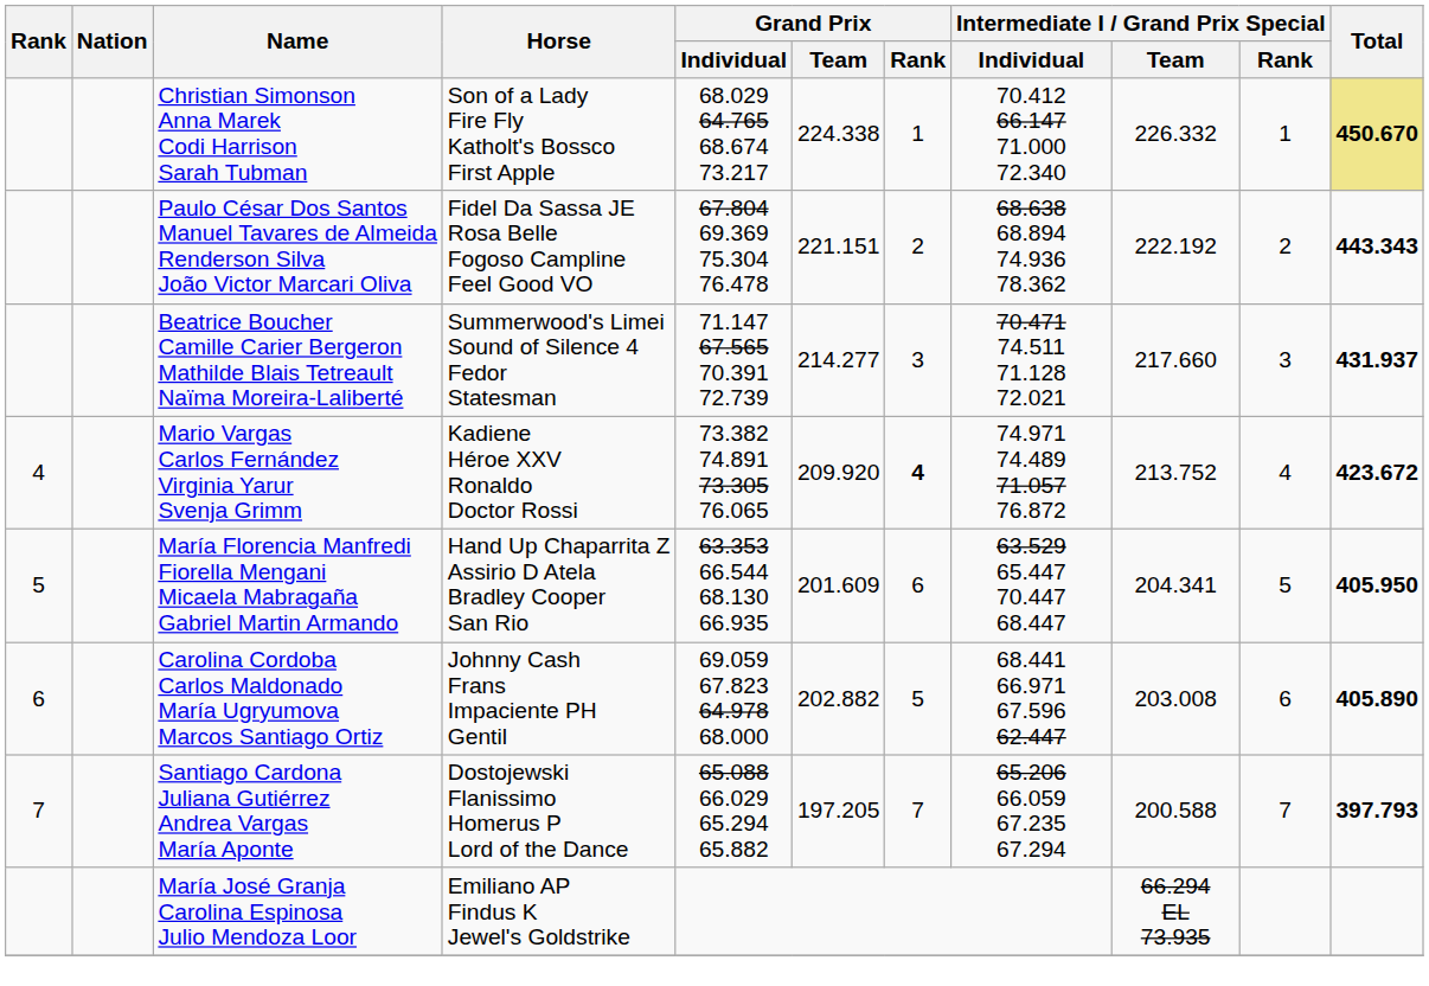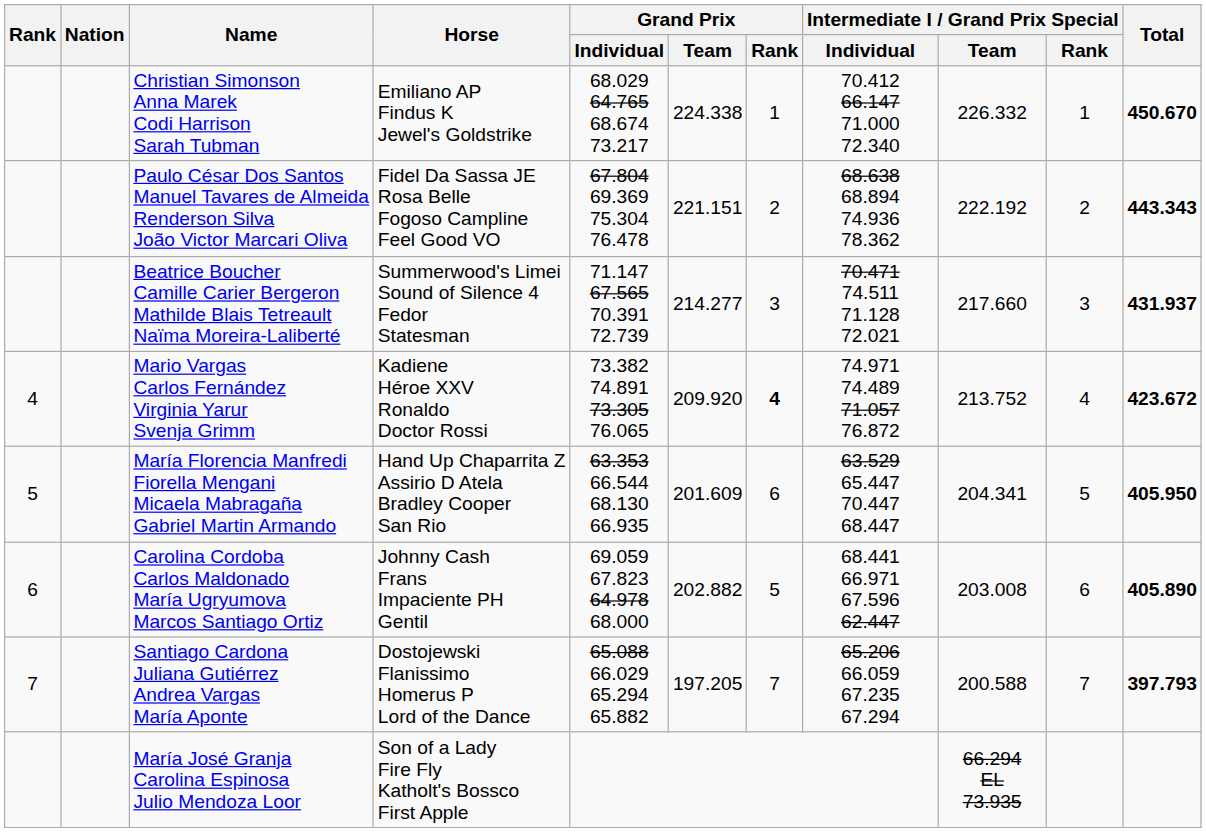Christian Simonson Anna Marek Codi Harrison Sarah Tubman | Horse: Son of a Lady Fire Fly Katholt's Bossco First Apple -> Emiliano AP Findus K Jewel's Goldstrike
Christian Simonson Anna Marek Codi Harrison Sarah Tubman | Total: khaki background -> no background
María José Granja Carolina Espinosa Julio Mendoza Loor | Horse: Emiliano AP Findus K Jewel's Goldstrike -> Son of a Lady Fire Fly Katholt's Bossco First Apple
